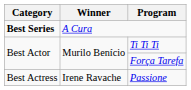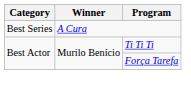A Cura | Category: bold -> normal
- row: Best Actress | Irene Ravache | Passione
